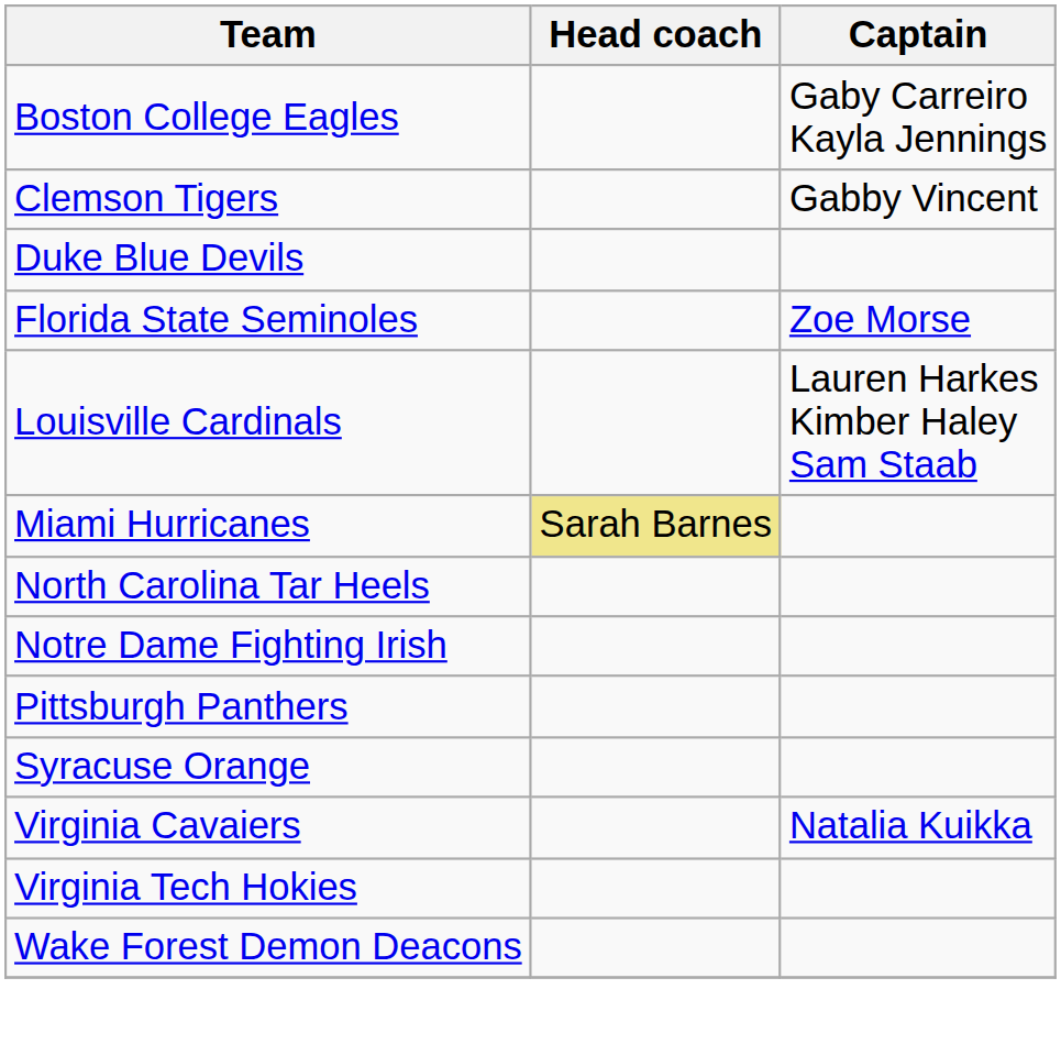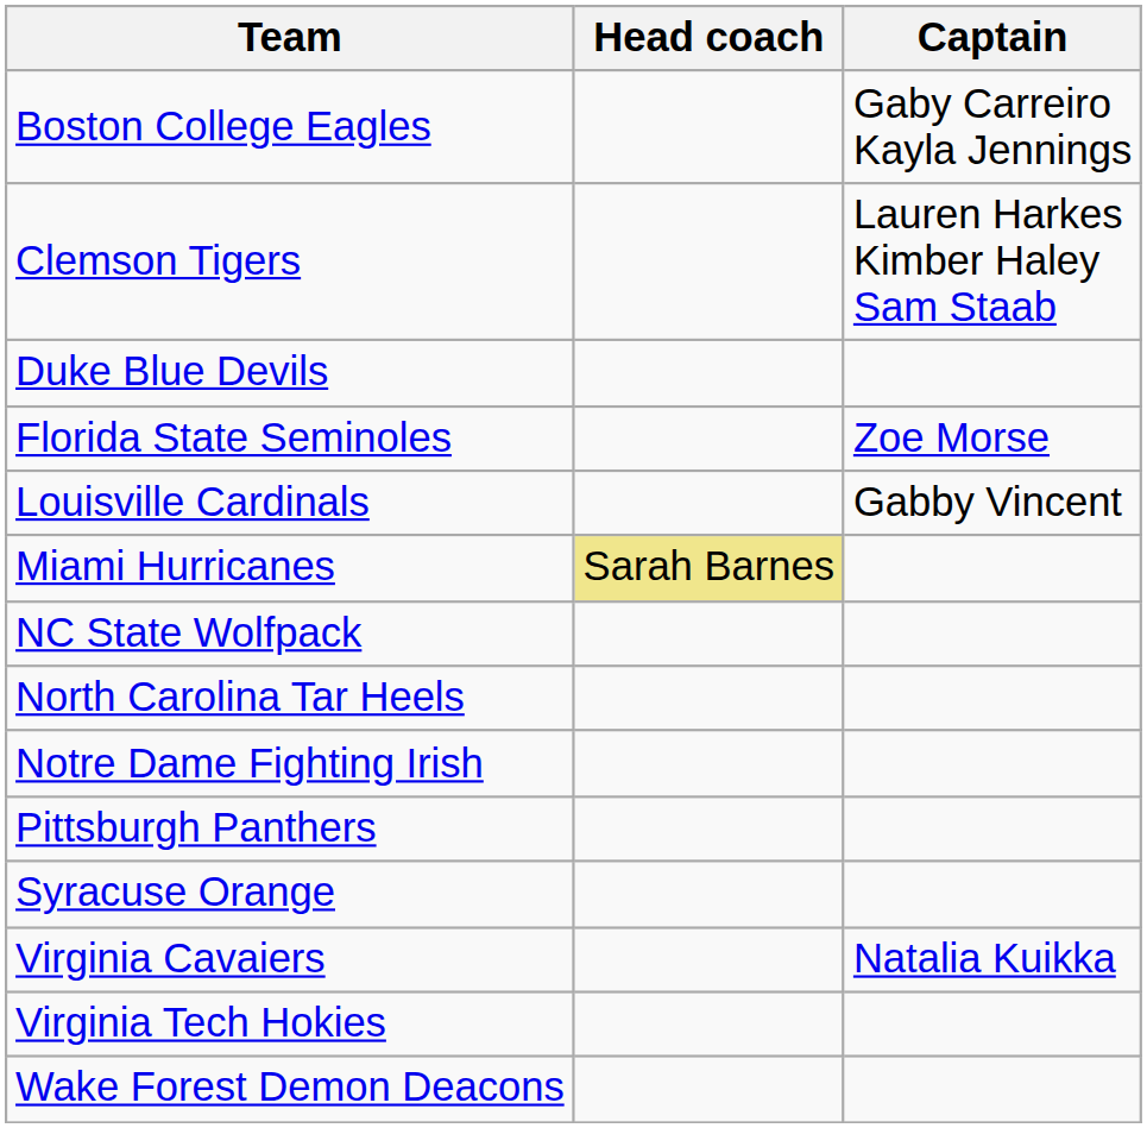Clemson Tigers | Captain: Gabby Vincent -> Lauren Harkes Kimber Haley Sam Staab
Louisville Cardinals | Captain: Lauren Harkes Kimber Haley Sam Staab -> Gabby Vincent
+ row: NC State Wolfpack
